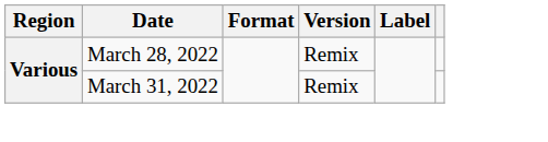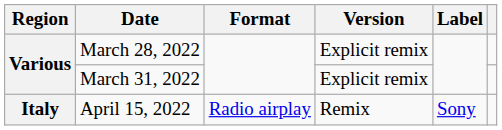March 28, 2022 | Version: Remix -> Explicit remix
March 31, 2022 | Version: Remix -> Explicit remix
+ row: Italy | April 15, 2022 | Radio airplay | Remix | Sony
